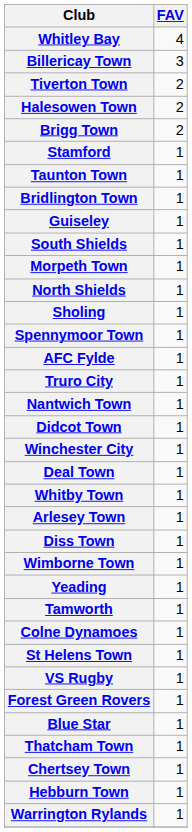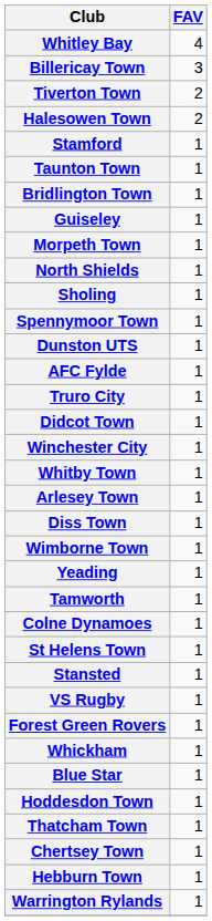- row: Brigg Town | 2
- row: South Shields | 1
+ row: Dunston UTS | 1
- row: Nantwich Town | 1
- row: Deal Town | 1
+ row: Stansted | 1
+ row: Whickham | 1
+ row: Hoddesdon Town | 1
